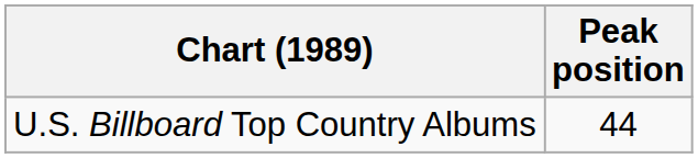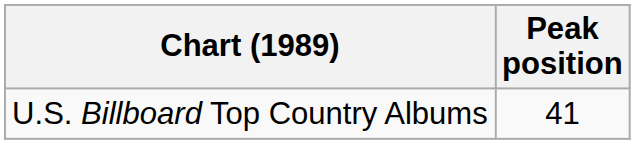U.S. Billboard Top Country Albums | Peak position: 44 -> 41
